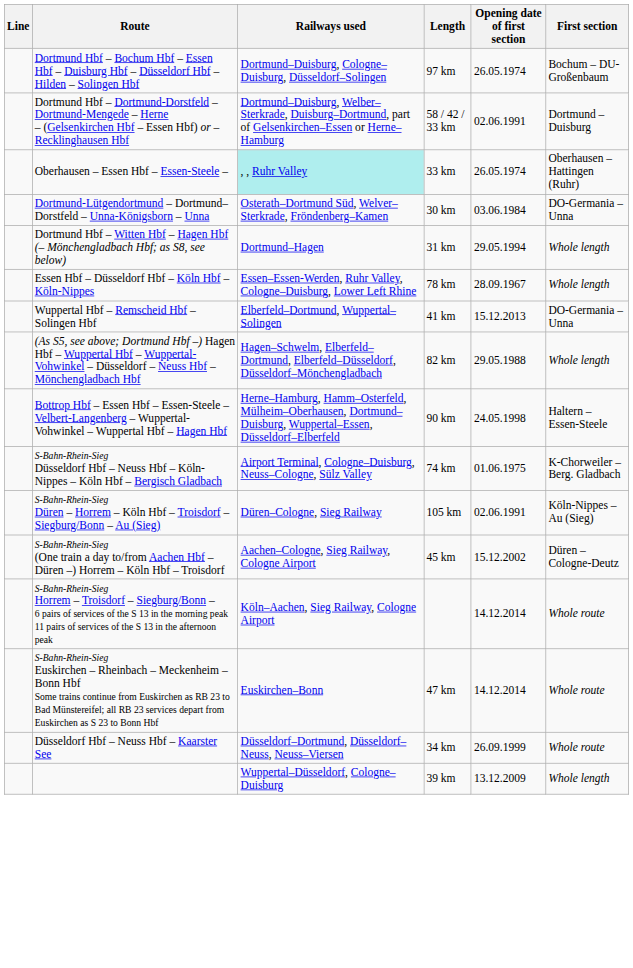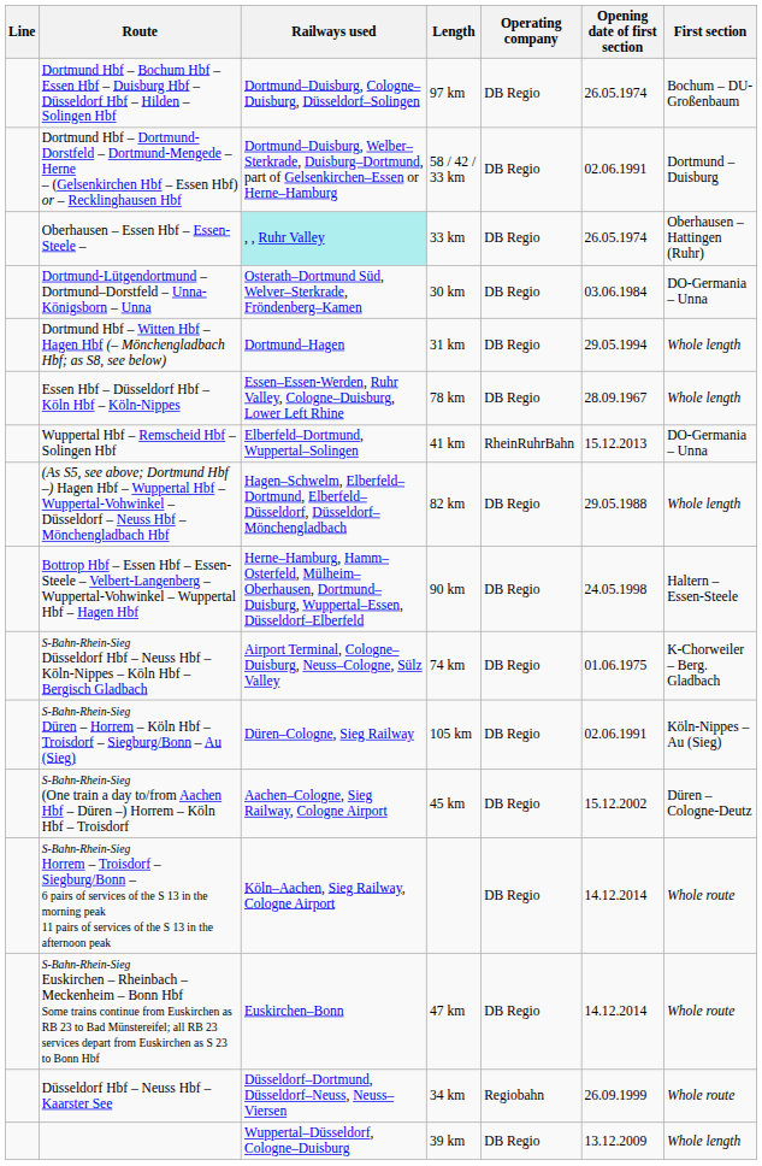+ column: Operating company | DB Regio | DB Regio | DB Regio | DB Regio | DB Regio | DB Regio | RheinRuhrBahn | DB Regio | DB Regio | DB Regio | DB Regio | DB Regio | DB Regio | DB Regio | Regiobahn | DB Regio
